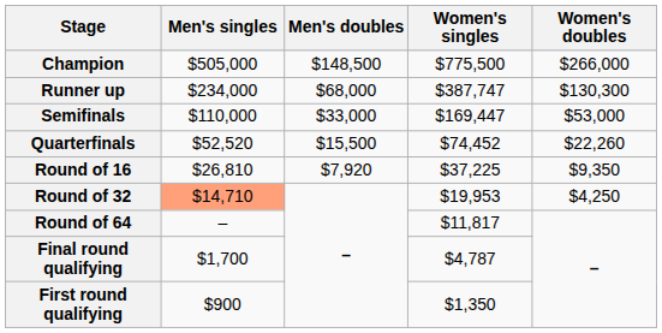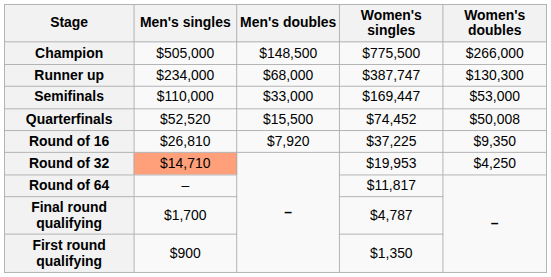Quarterfinals | Women's doubles: $22,260 -> $50,008
